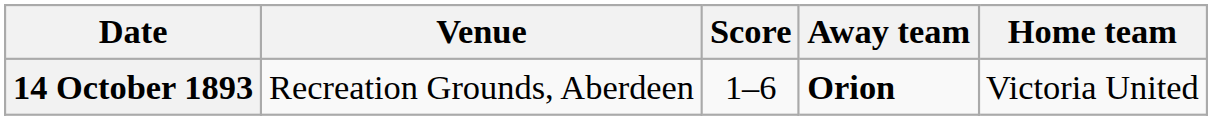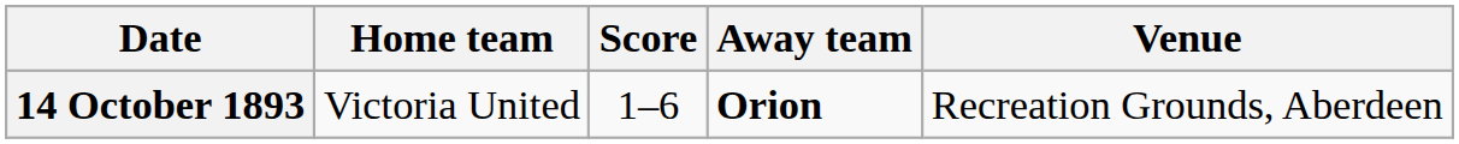columns swapped: Home team <-> Venue
